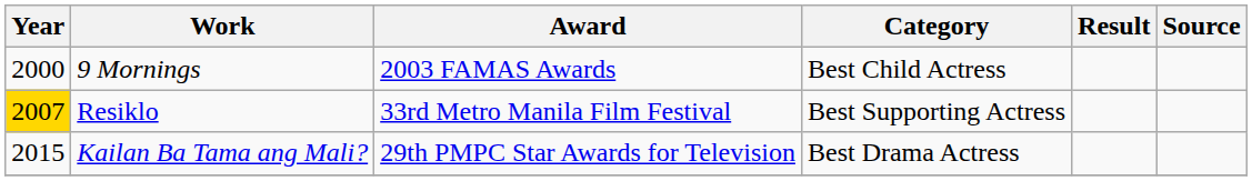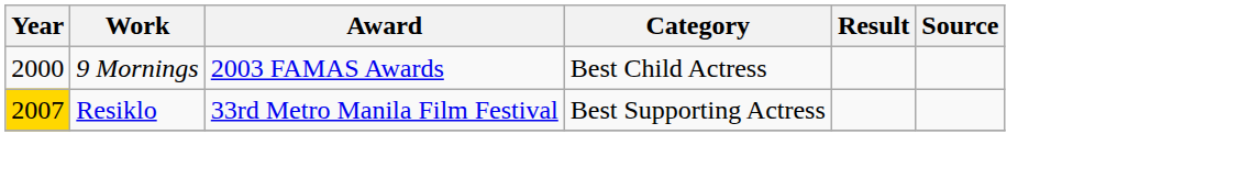- row: 2015 | Kailan Ba Tama ang Mali? | 29th PMPC Star Awards for Television | Best Drama Actress
